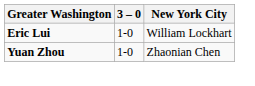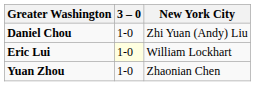+ row: Daniel Chou | 1-0 | Zhi Yuan (Andy) Liu
Eric Lui | 3 – 0: no background -> lightyellow background
